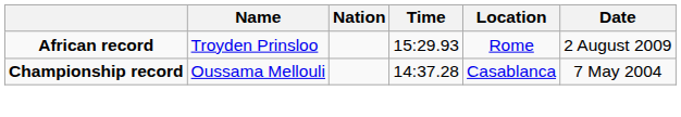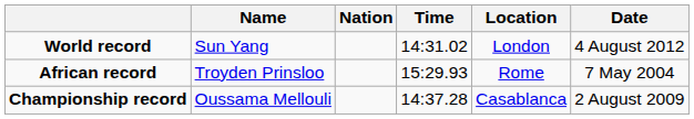+ row: World record | Sun Yang | 14:31.02 | London | 4 August 2012
African record | Date: 2 August 2009 -> 7 May 2004
Championship record | Date: 7 May 2004 -> 2 August 2009
